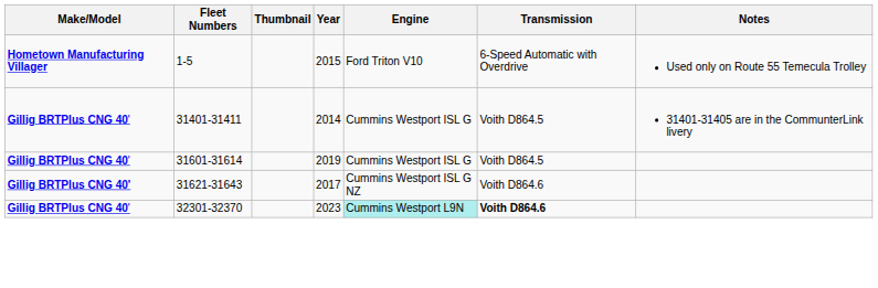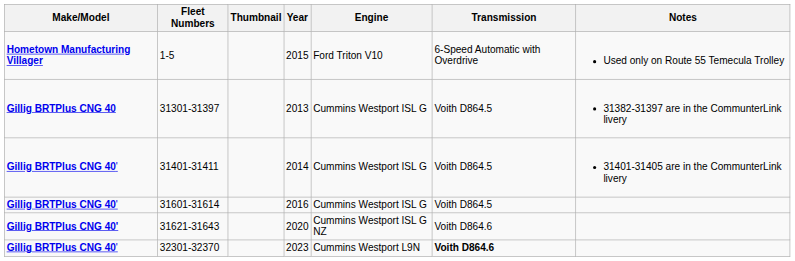+ row: Gillig BRTPlus CNG 40 | 31301-31397 | 2013 | Cummins Westport ISL G | Voith D864.5 | 31382-31397 are in the CommunterLink livery
31601-31614 | Year: 2019 -> 2016
31621-31643 | Year: 2017 -> 2020
32301-32370 | Engine: paleturquoise background -> no background
